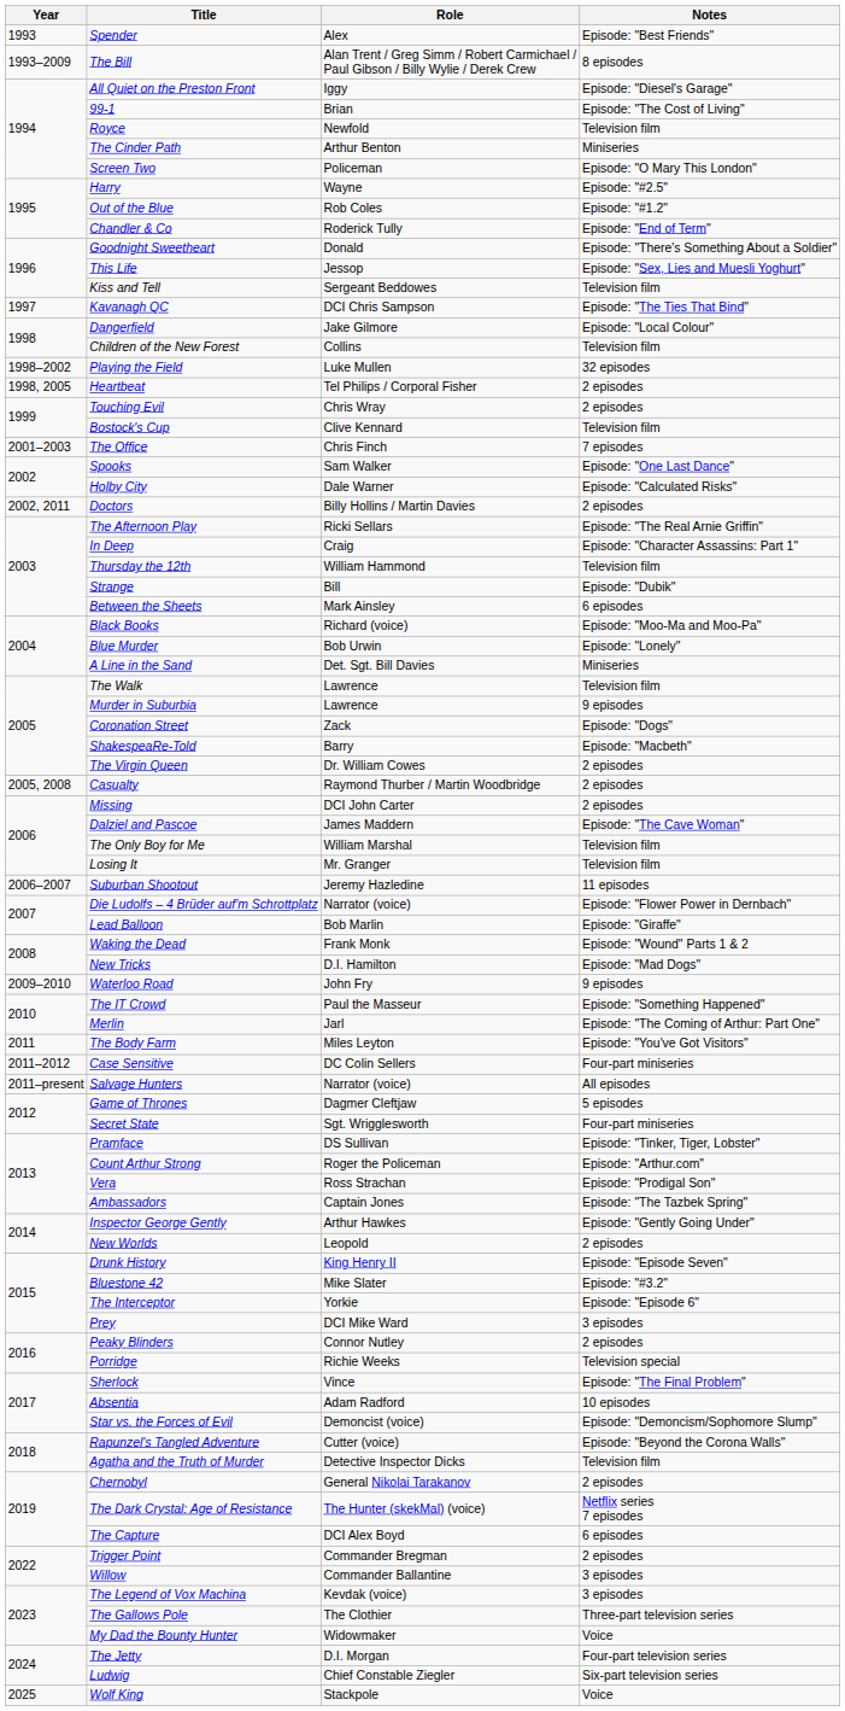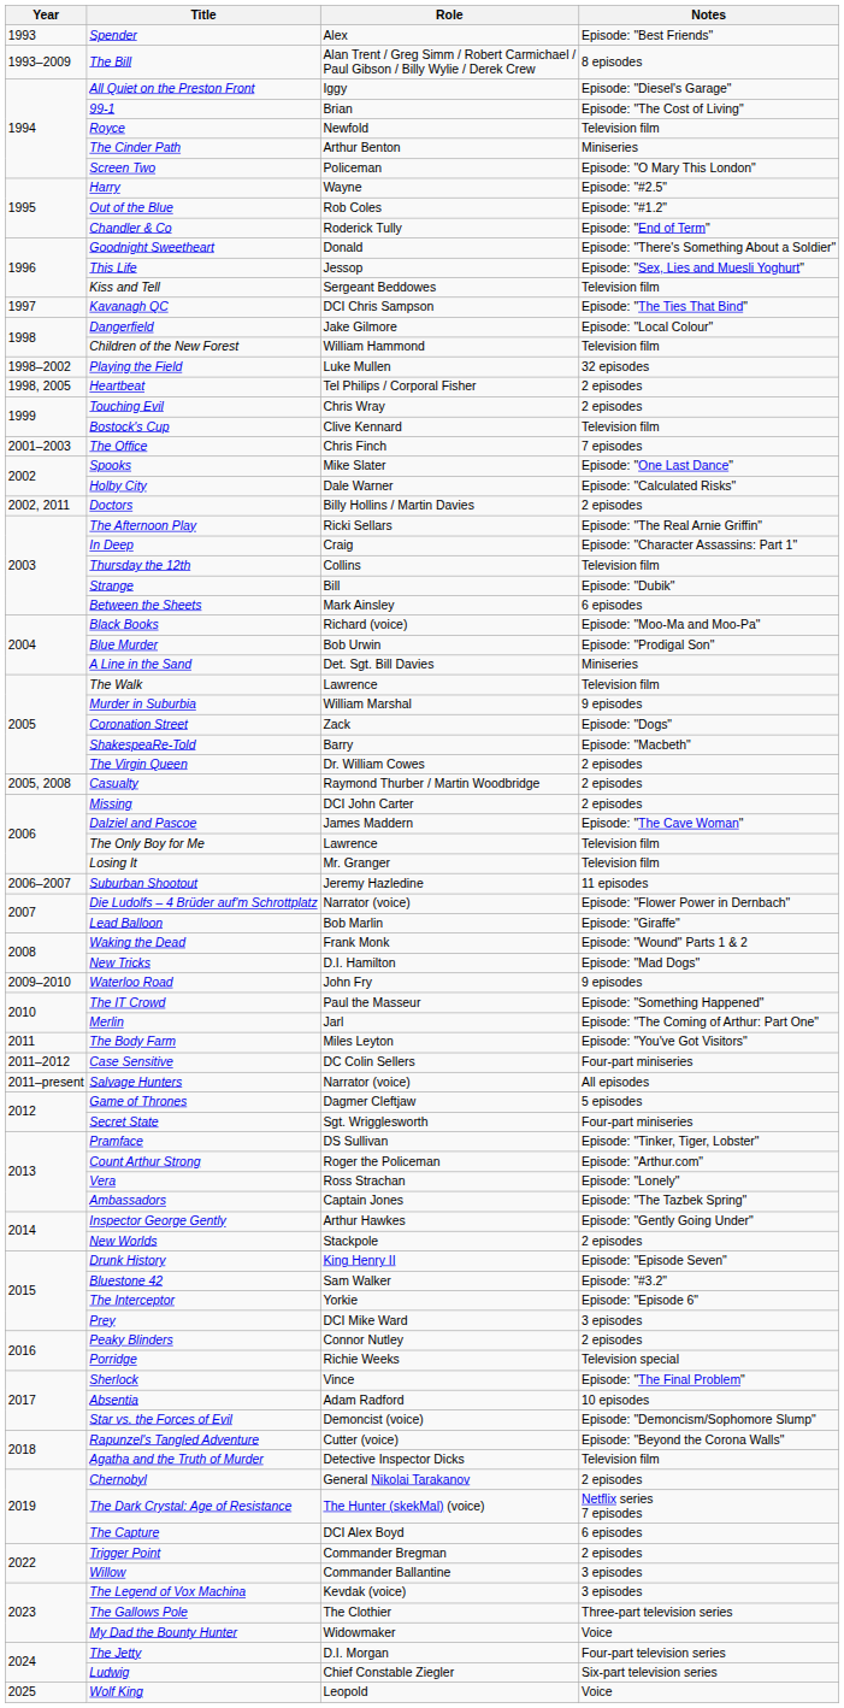Children of the New Forest | Role: Collins -> William Hammond
Spooks | Role: Sam Walker -> Mike Slater
Thursday the 12th | Role: William Hammond -> Collins
Blue Murder | Notes: Episode: "Lonely" -> Episode: "Prodigal Son"
Murder in Suburbia | Role: Lawrence -> William Marshal
The Only Boy for Me | Role: William Marshal -> Lawrence
Vera | Notes: Episode: "Prodigal Son" -> Episode: "Lonely"
New Worlds | Role: Leopold -> Stackpole
Bluestone 42 | Role: Mike Slater -> Sam Walker
Wolf King | Role: Stackpole -> Leopold
